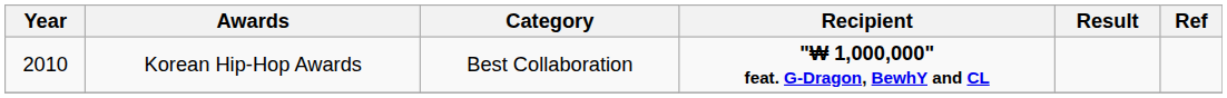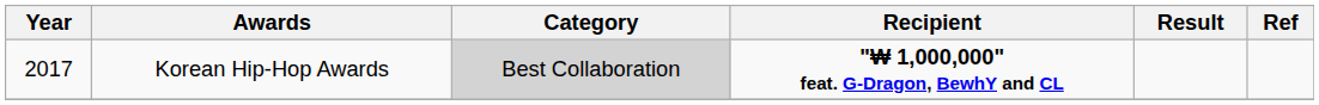Korean Hip-Hop Awards | Year: 2010 -> 2017
Korean Hip-Hop Awards | Category: no background -> lightgrey background
